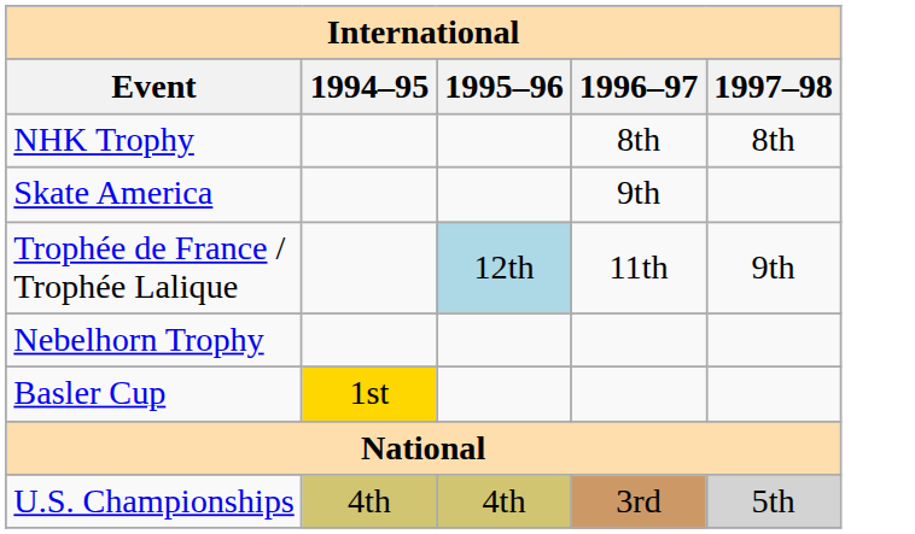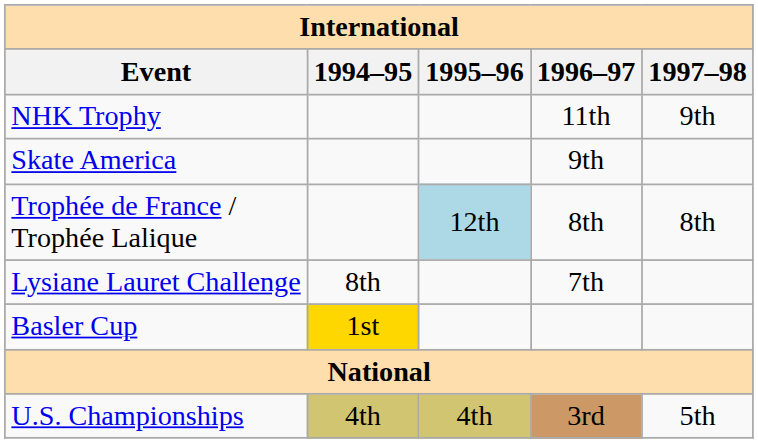NHK Trophy | 1996–97: 8th -> 11th
NHK Trophy | 1997–98: 8th -> 9th
Trophée de France / Trophée Lalique | 1996–97: 11th -> 8th
Trophée de France / Trophée Lalique | 1997–98: 9th -> 8th
+ row: Lysiane Lauret Challenge | 8th | 7th
- row: Nebelhorn Trophy
U.S. Championships | 1997–98: lightgrey background -> no background
